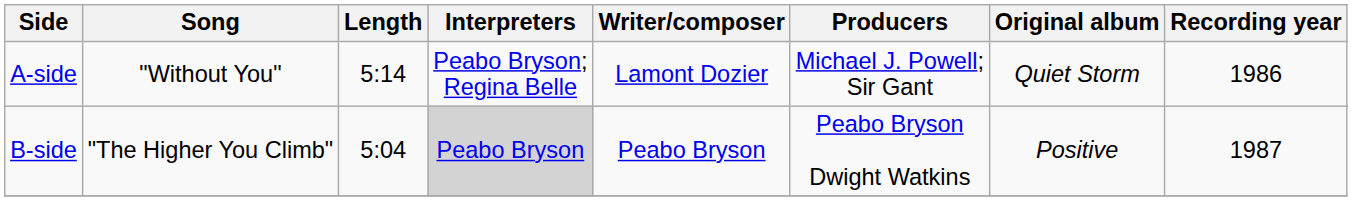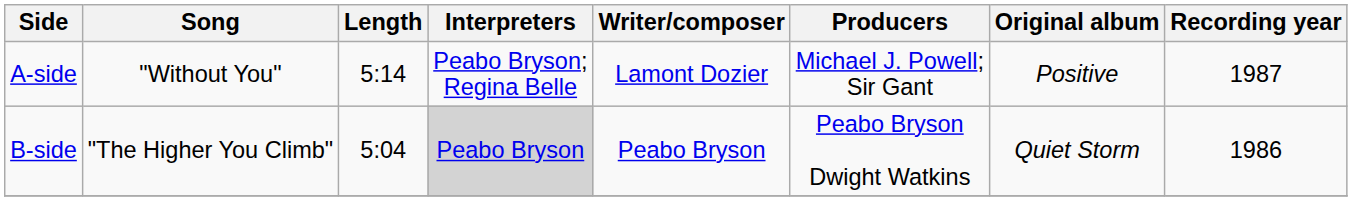A-side | Original album: Quiet Storm -> Positive
A-side | Recording year: 1986 -> 1987
B-side | Original album: Positive -> Quiet Storm
B-side | Recording year: 1987 -> 1986
